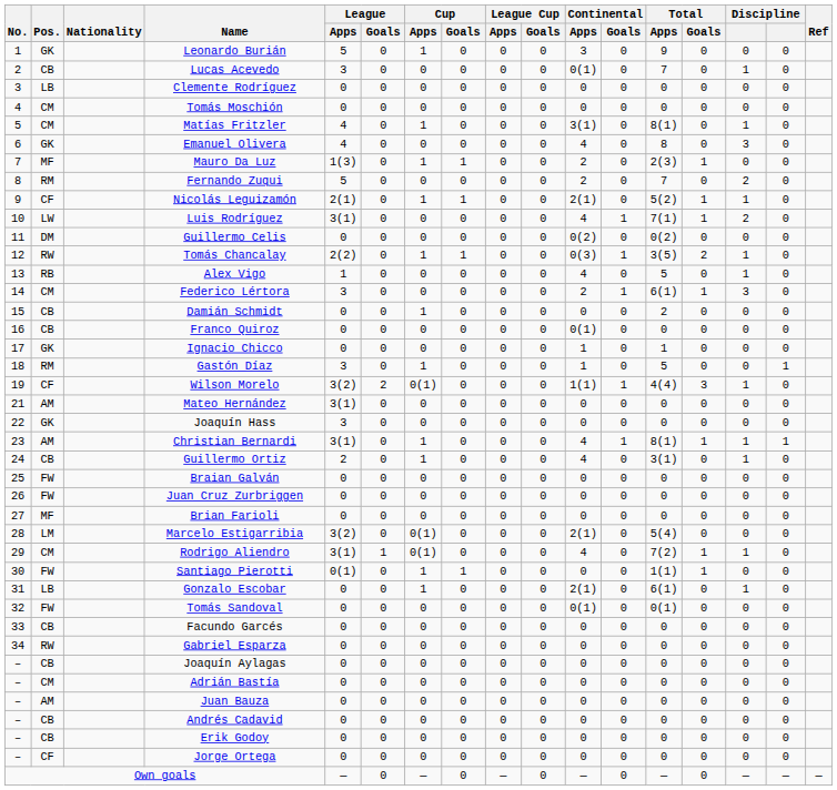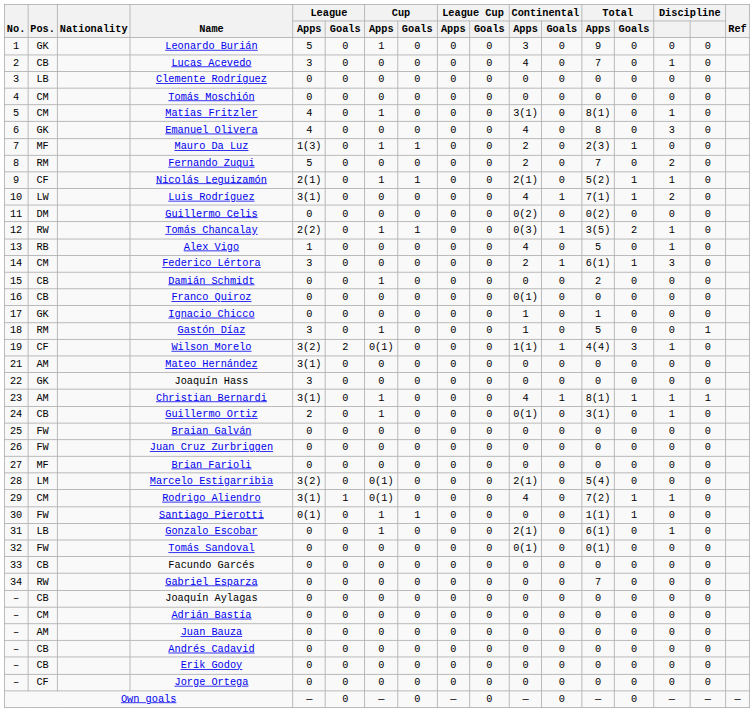Lucas Acevedo | Continental / Apps: 0(1) -> 4
Guillermo Ortiz | Continental / Apps: 4 -> 0(1)
Gabriel Esparza | Total / Apps: 0 -> 7
